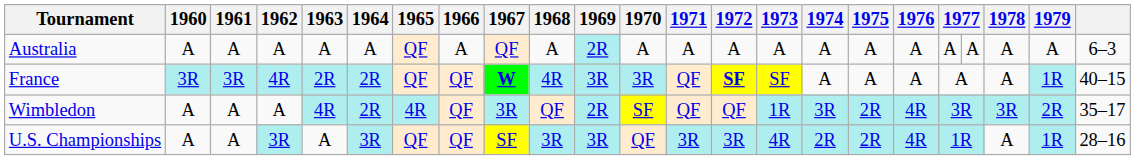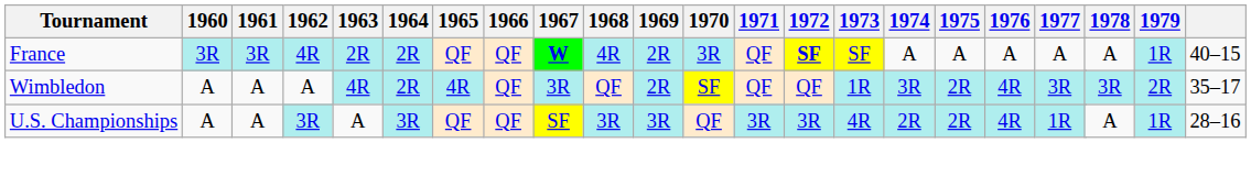- row: Australia | A | A | A | A | A | QF | A | QF | A | 2R | A | A | A | A | A | A | A | A | A | A | A | 6–3
France | 1969: 3R -> 2R
